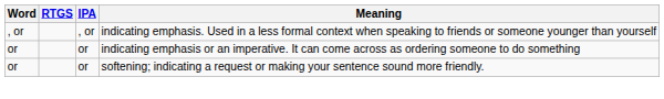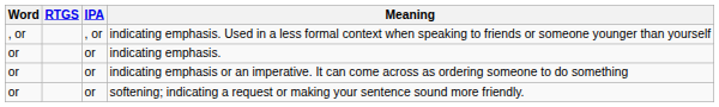+ row: or | or | indicating emphasis.
